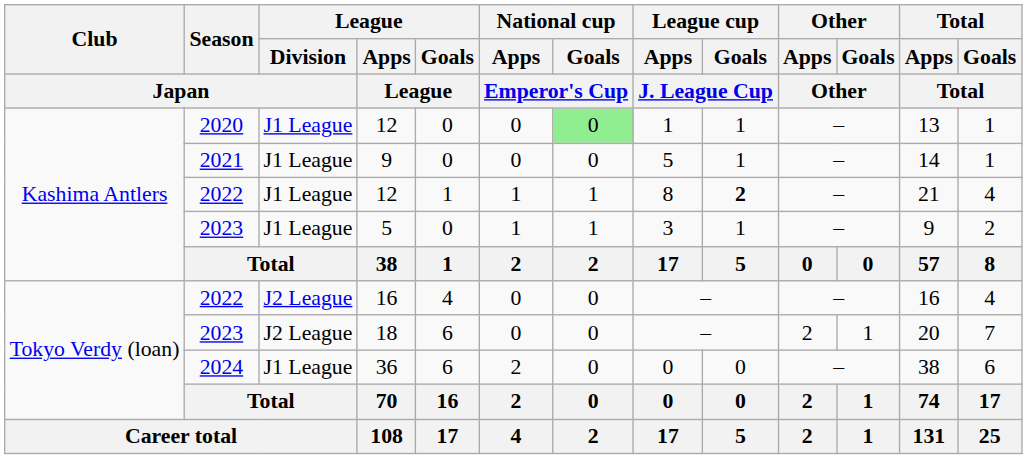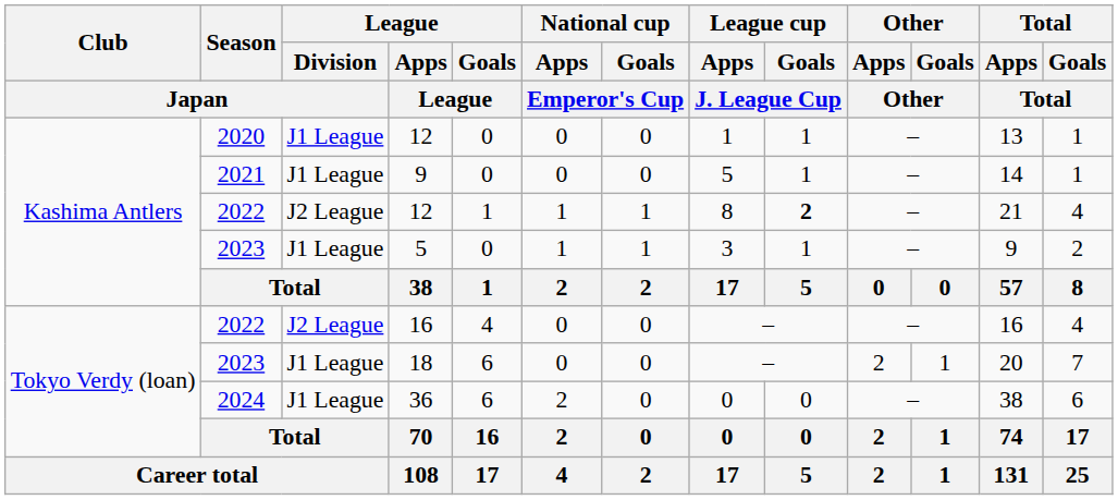2020 / 12 | National cup / Goals / Emperor's Cup: lightgreen background -> no background
2022 / 12 | League / Division / Japan: J1 League -> J2 League
18 | League / Division / Japan: J2 League -> J1 League
